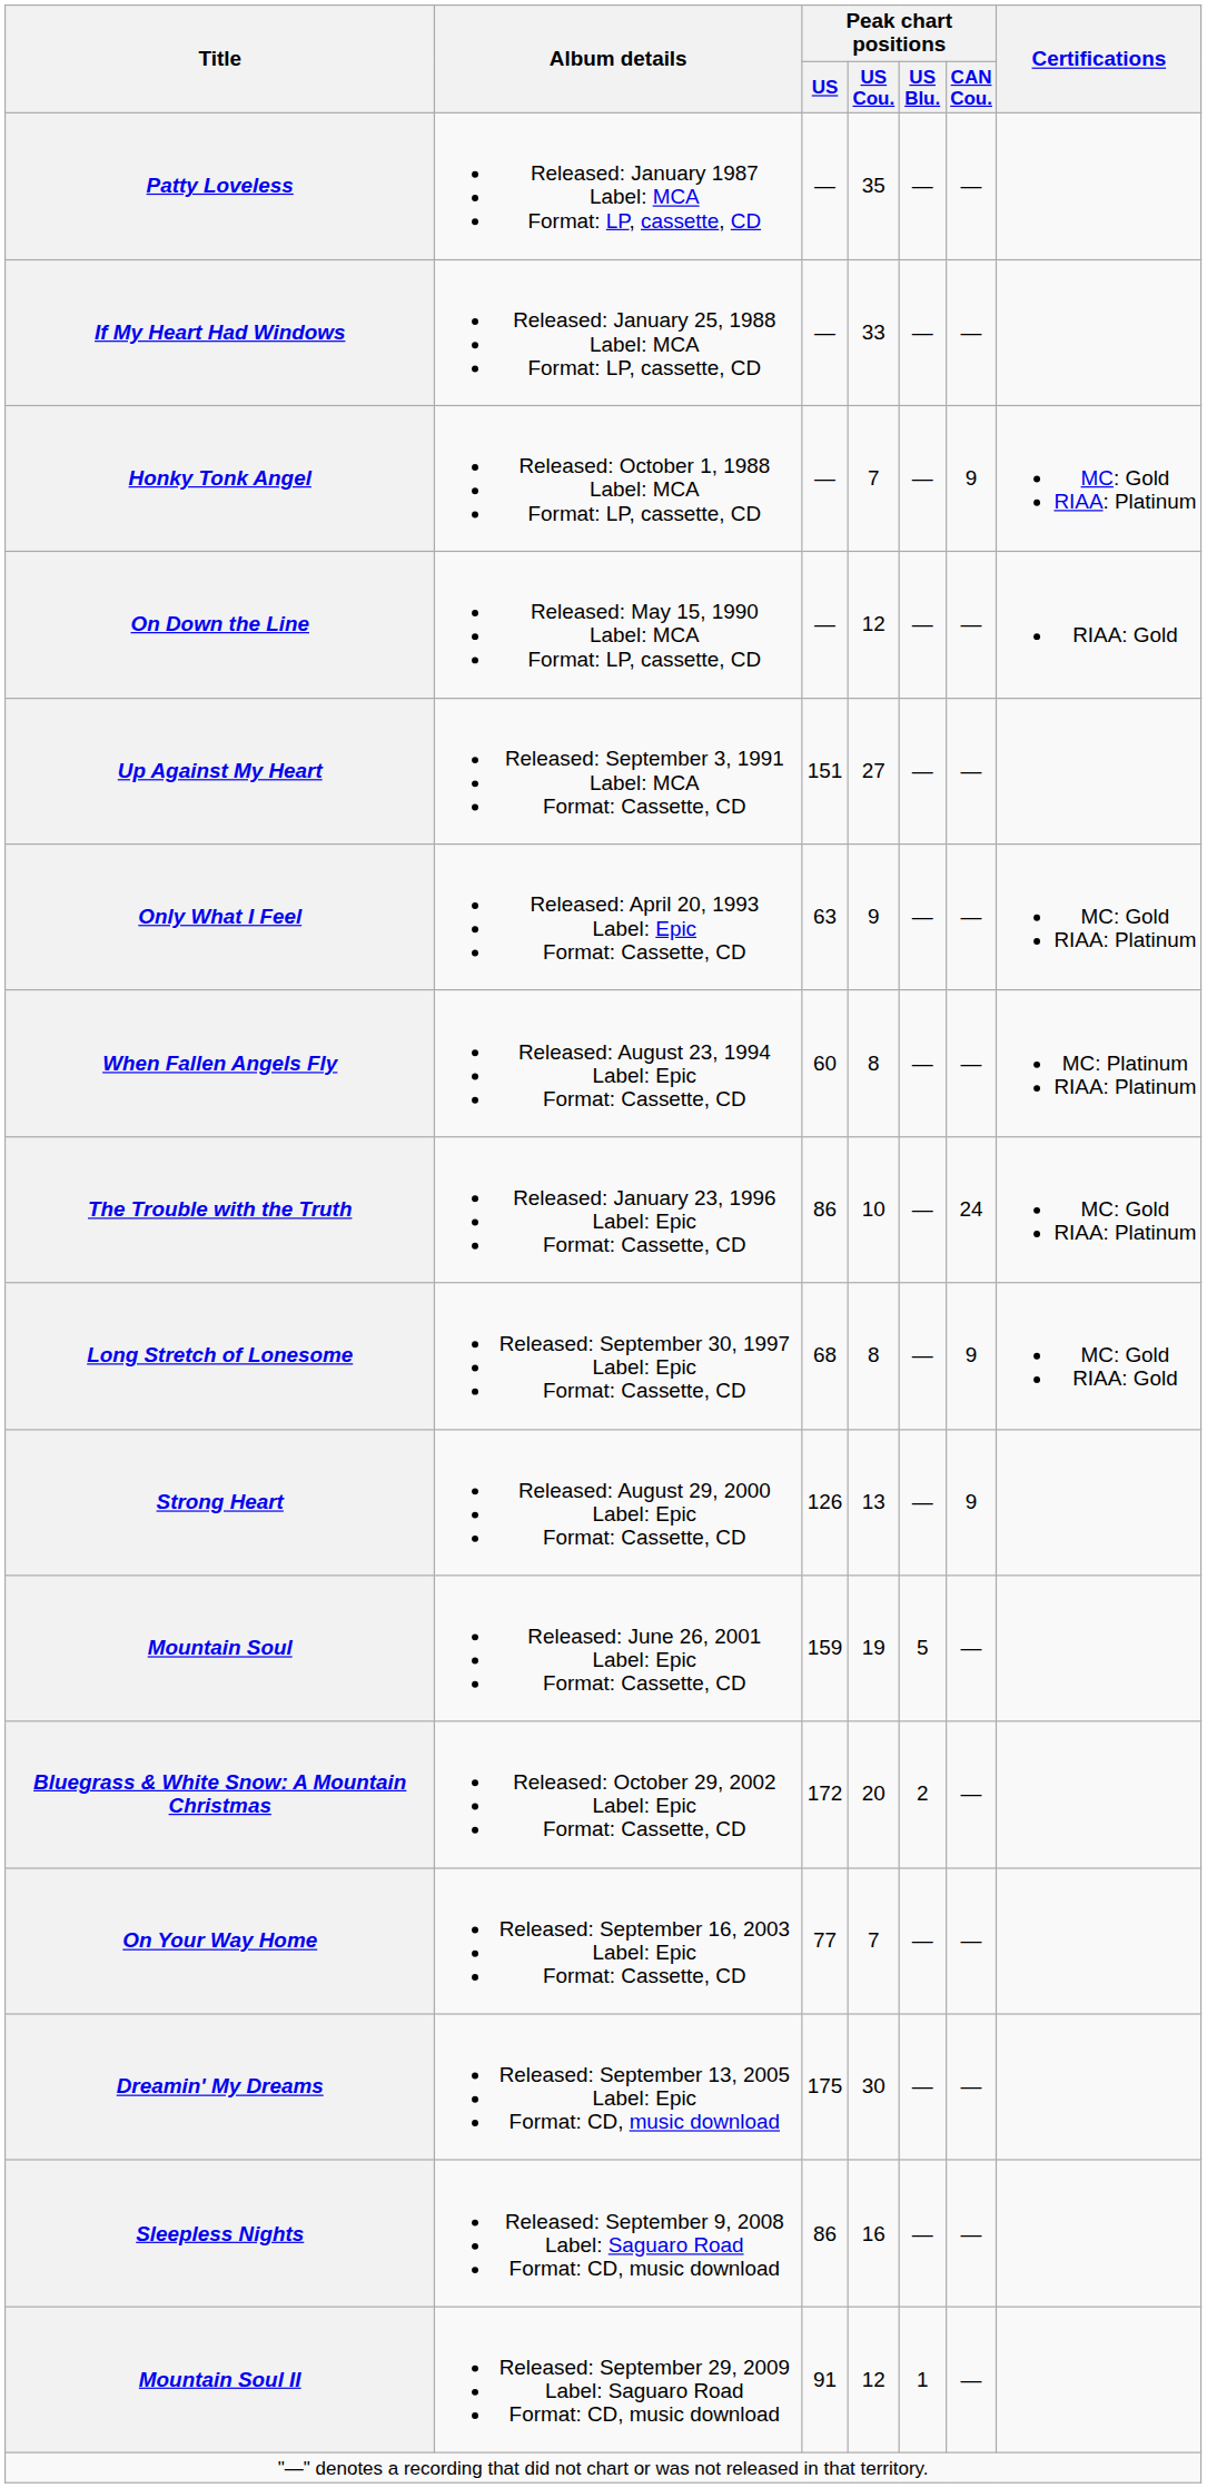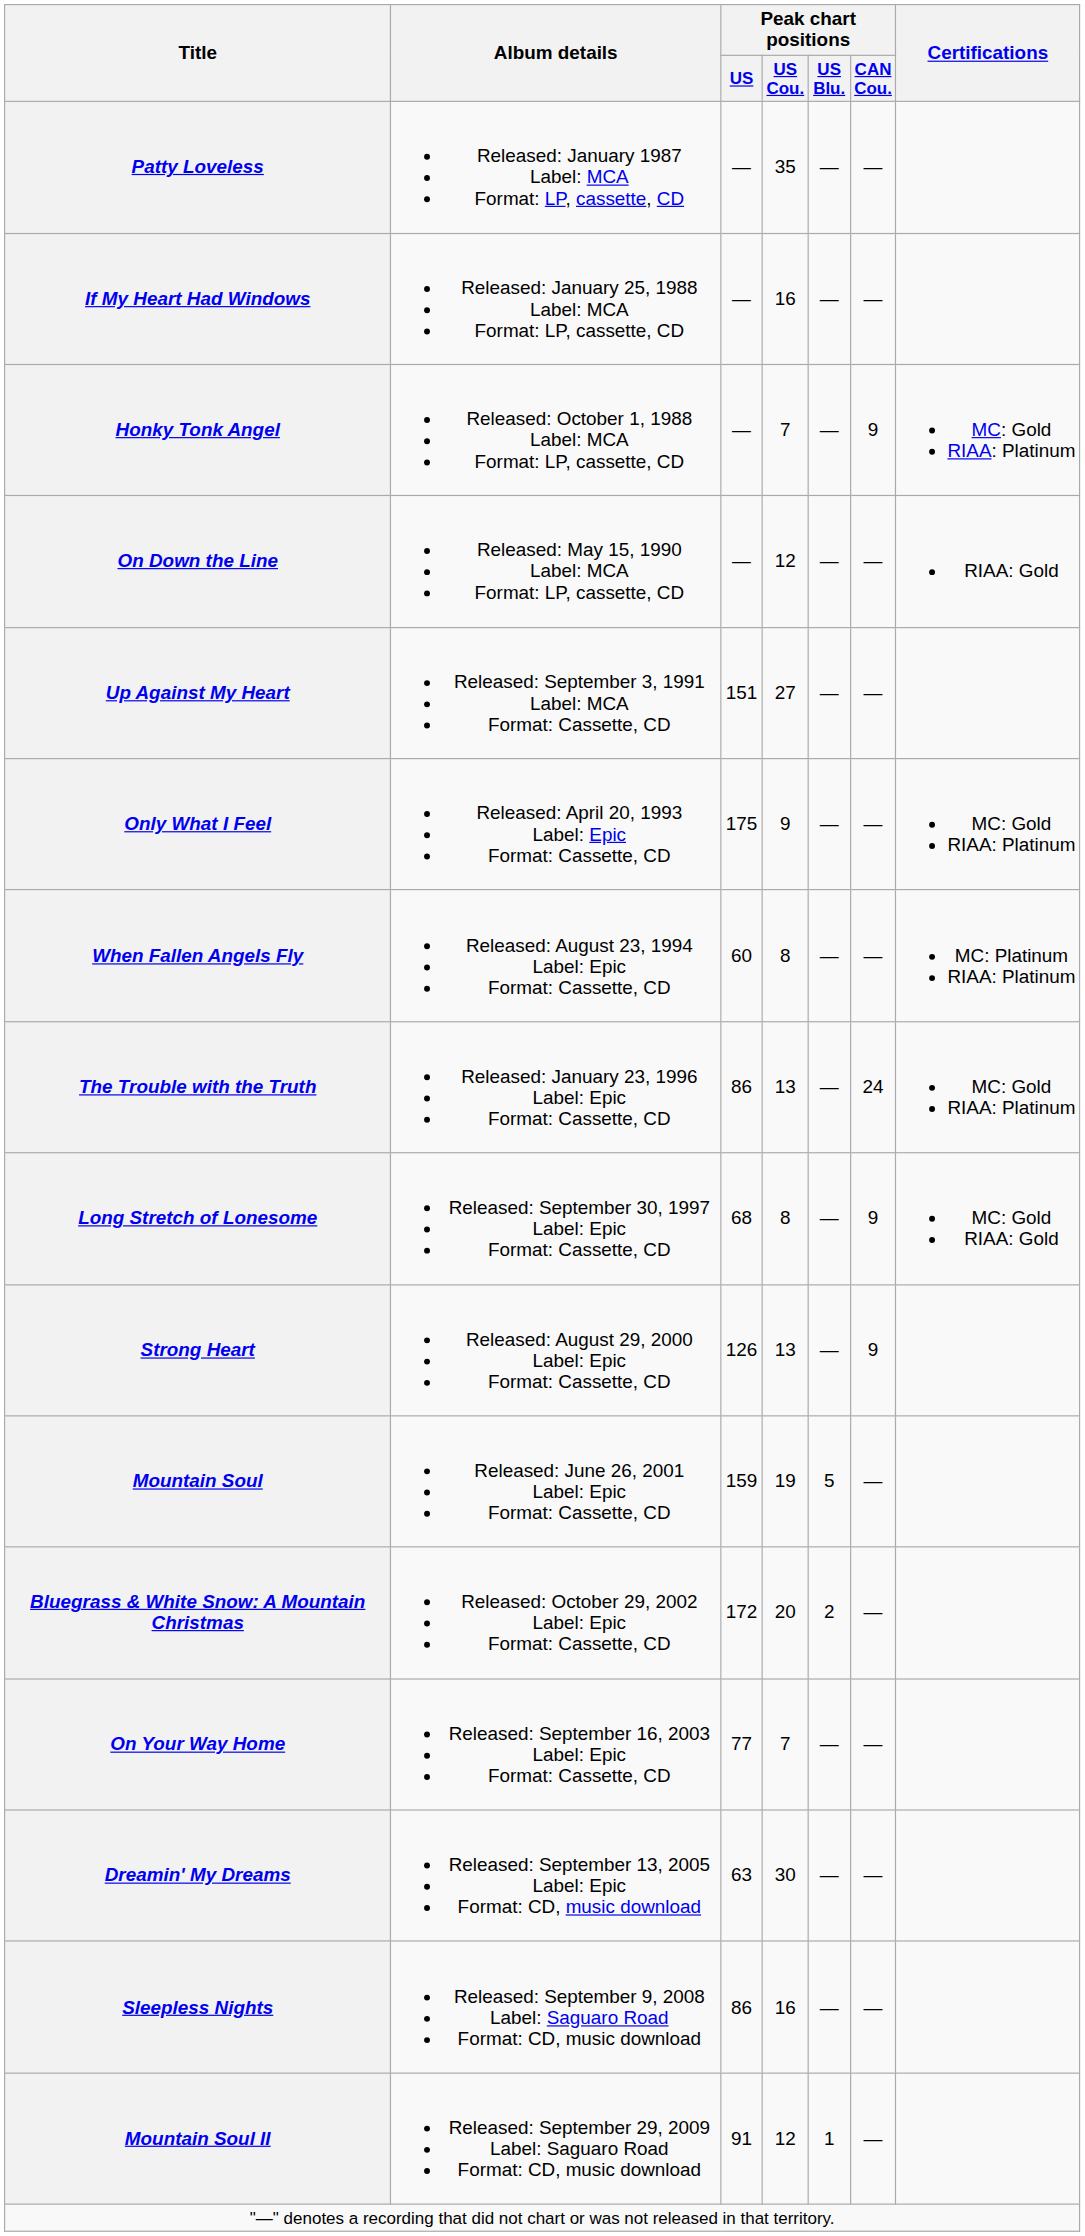If My Heart Had Windows | Peak chart positions / US Cou.: 33 -> 16
Only What I Feel | Peak chart positions / US: 63 -> 175
The Trouble with the Truth | Peak chart positions / US Cou.: 10 -> 13
Dreamin' My Dreams | Peak chart positions / US: 175 -> 63
